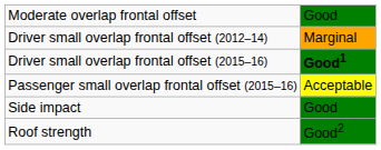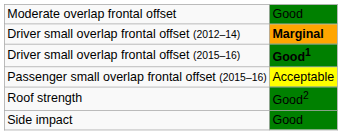Driver small overlap frontal offset (2012–14) | column 2: normal -> bold
rows swapped: Side impact <-> Roof strength
